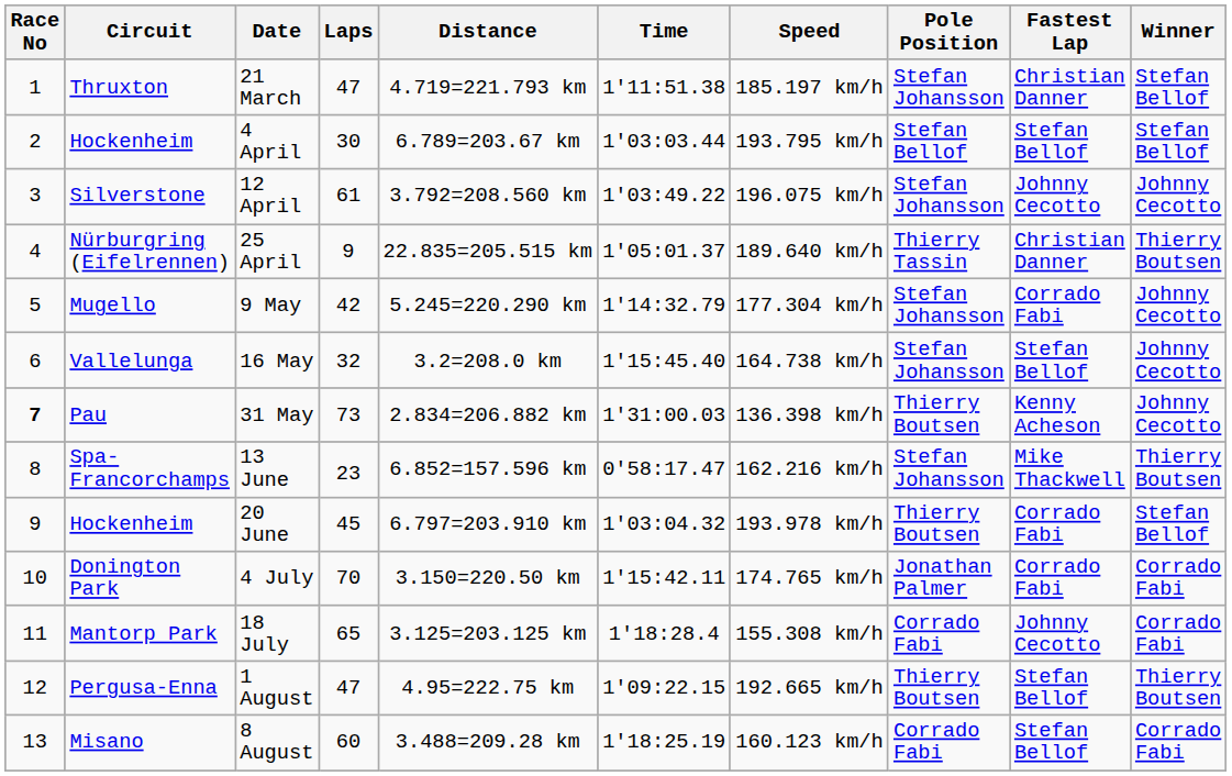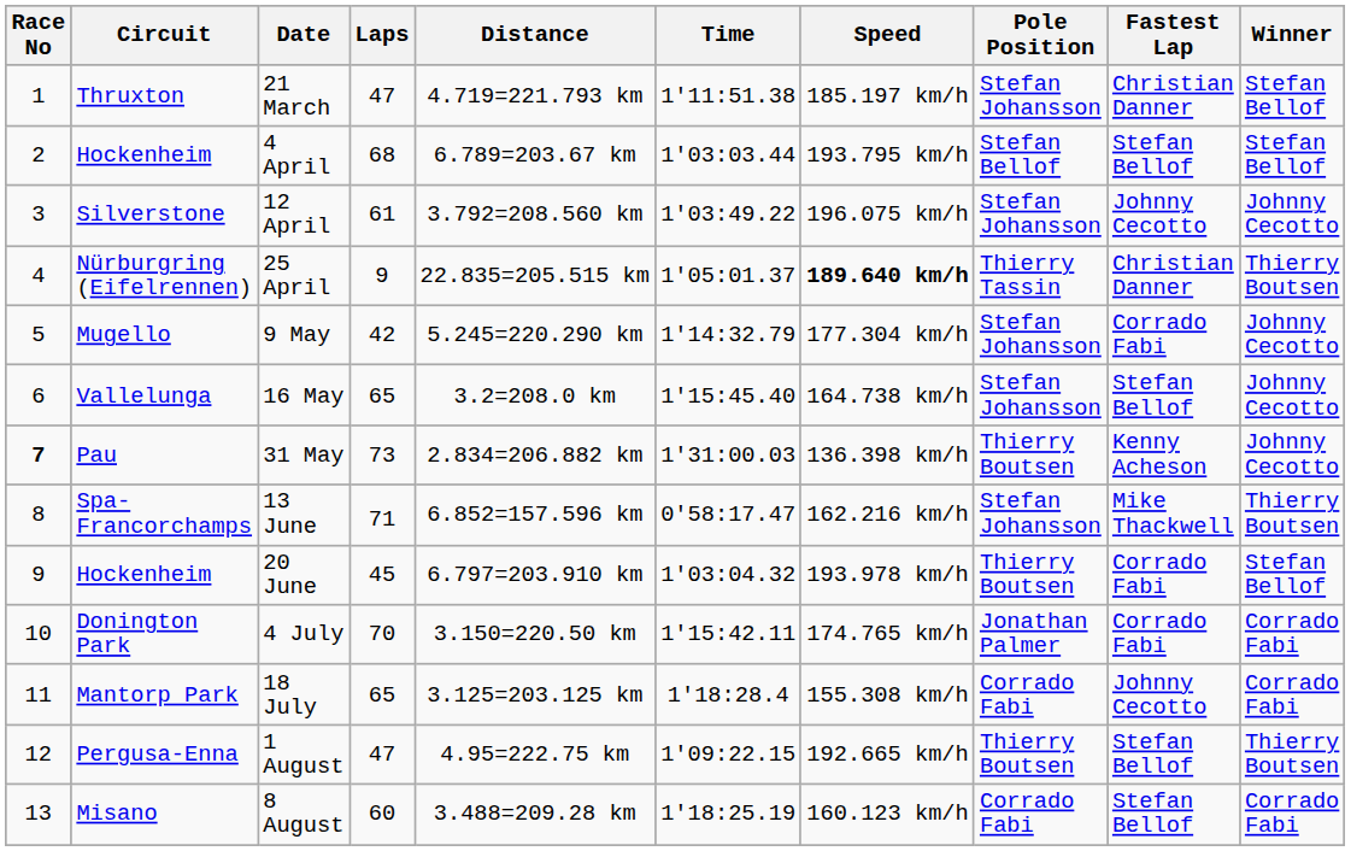4 April | Laps: 30 -> 68
25 April | Speed: normal -> bold
16 May | Laps: 32 -> 65
13 June | Laps: 23 -> 71
